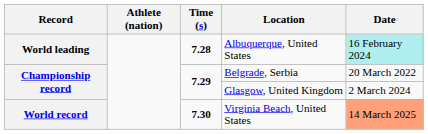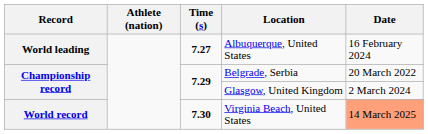Albuquerque, United States | Time (s): 7.28 -> 7.27
Albuquerque, United States | Date: paleturquoise background -> no background
